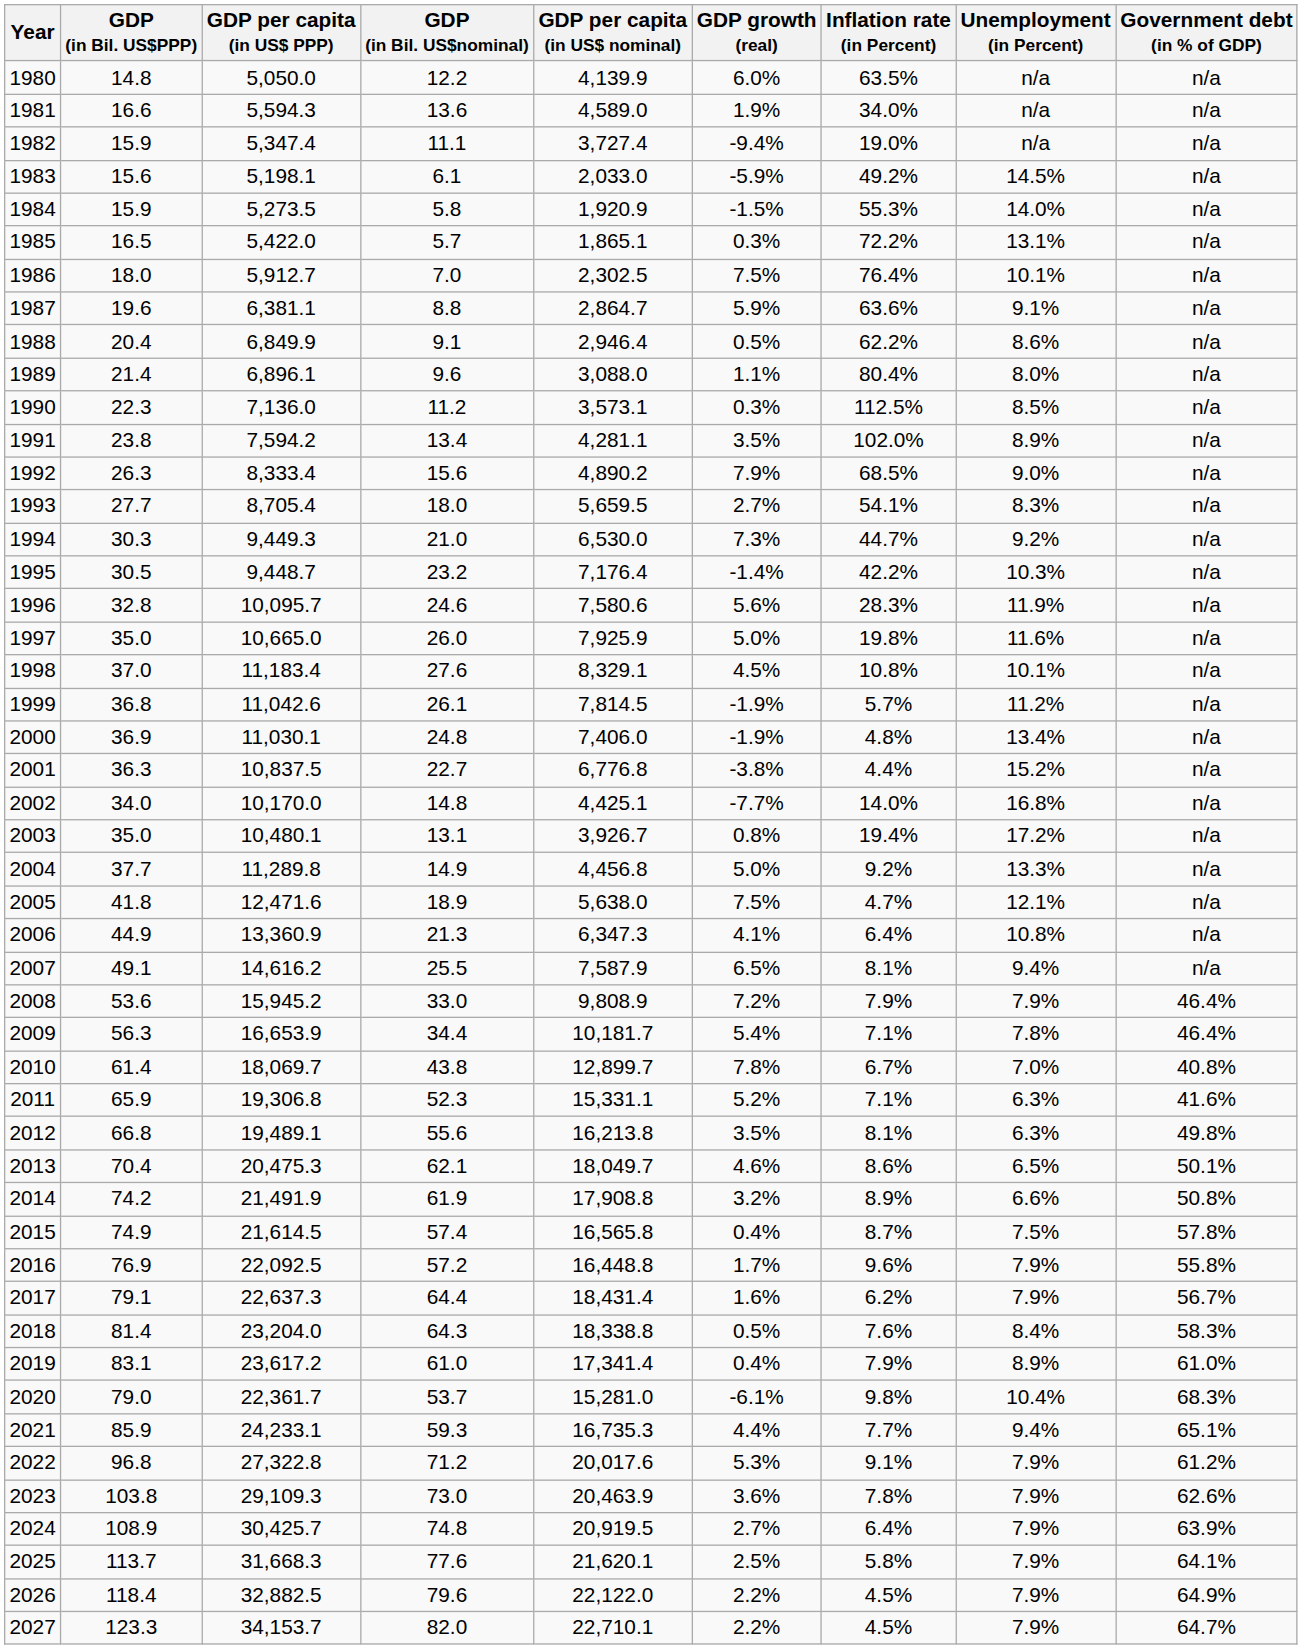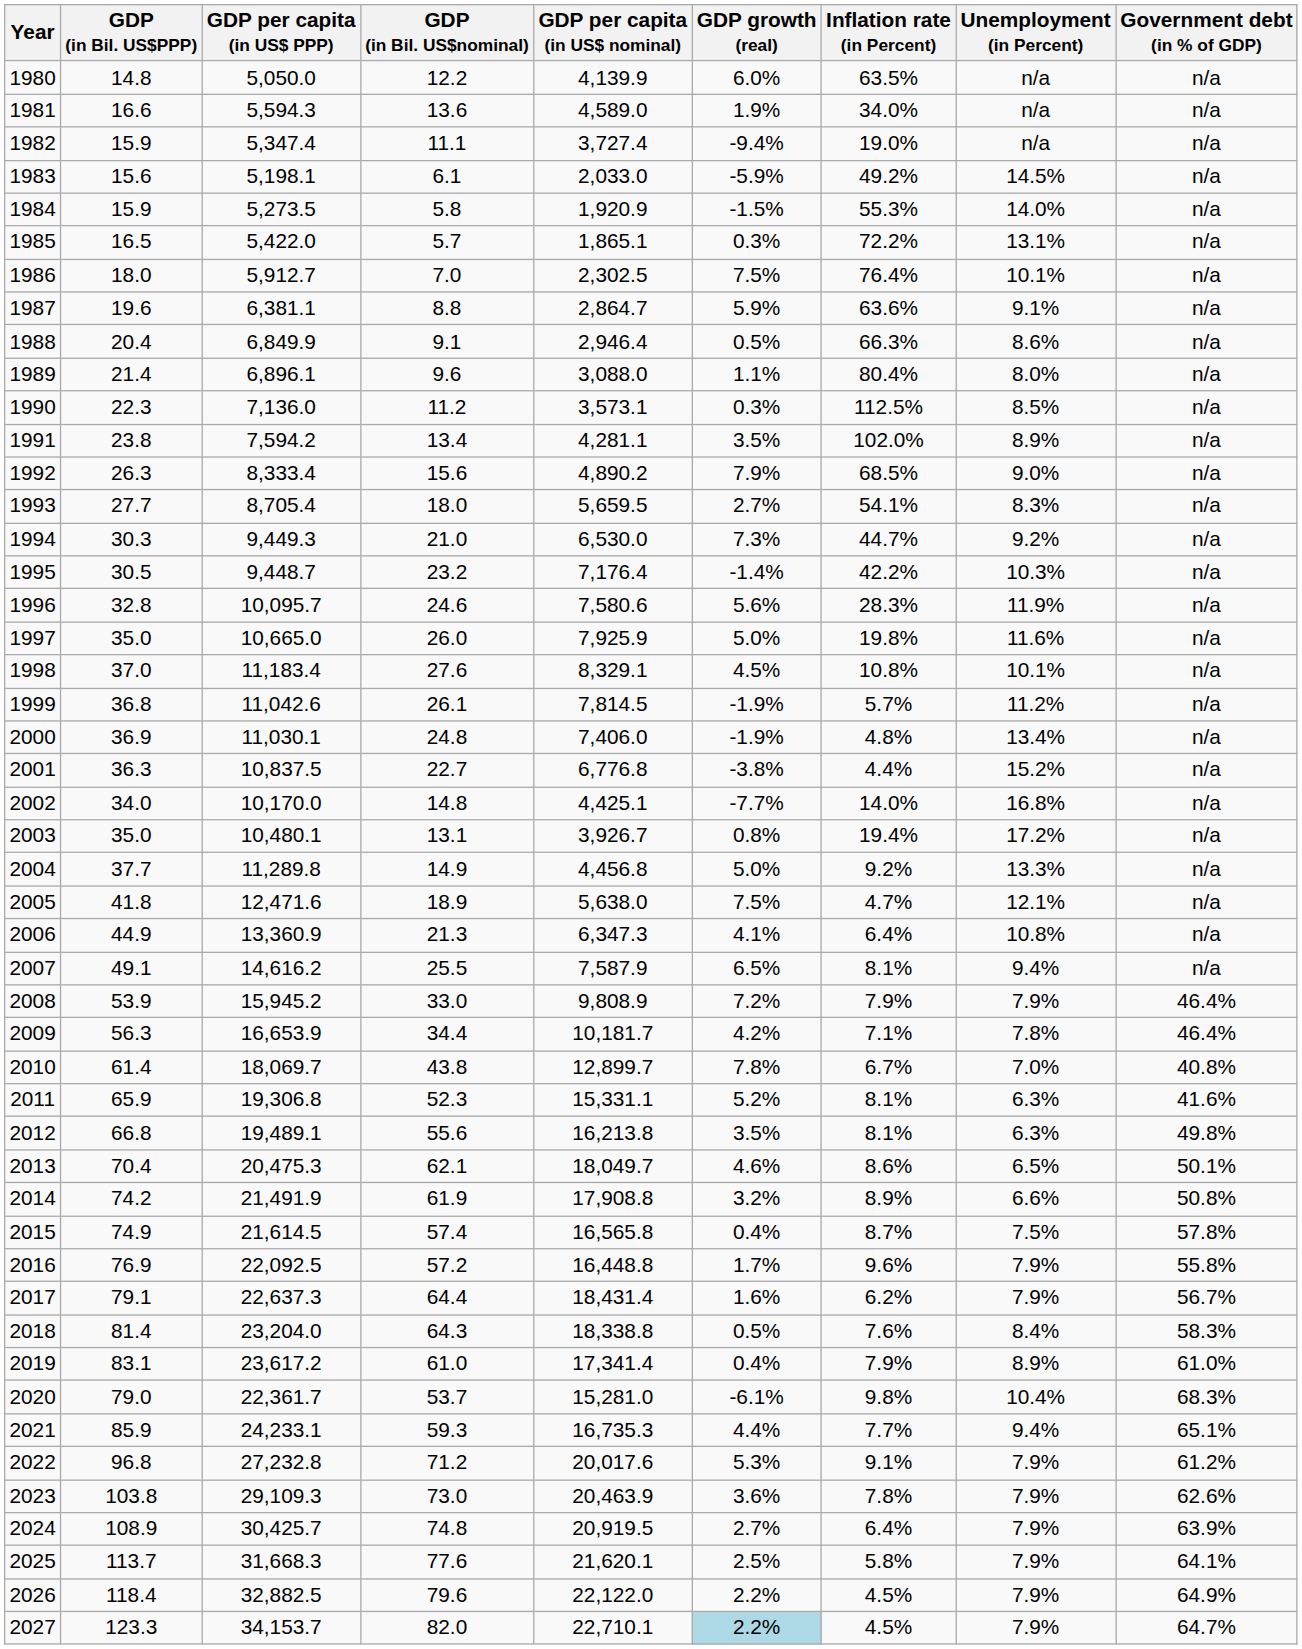1988 | Inflation rate (in Percent): 62.2% -> 66.3%
2008 | GDP (in Bil. US$PPP): 53.6 -> 53.9
2009 | GDP growth (real): 5.4% -> 4.2%
2011 | Inflation rate (in Percent): 7.1% -> 8.1%
2022 | GDP per capita (in US$ PPP): 27,322.8 -> 27,232.8
2027 | GDP growth (real): no background -> lightblue background
